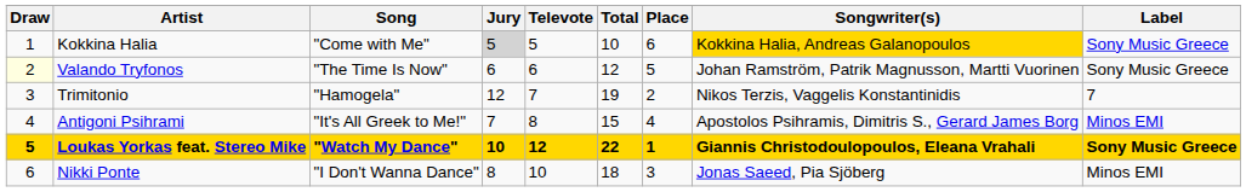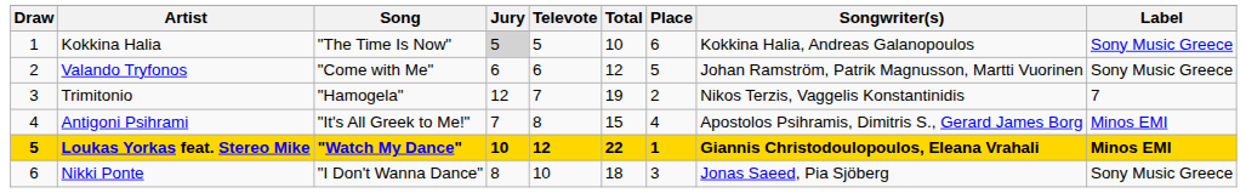Kokkina Halia | Song: "Come with Me" -> "The Time Is Now"
Kokkina Halia | Songwriter(s): gold background -> no background
Valando Tryfonos | Draw: lightyellow background -> no background
Valando Tryfonos | Song: "The Time Is Now" -> "Come with Me"
Loukas Yorkas feat. Stereo Mike | Label: Sony Music Greece -> Minos EMI
Nikki Ponte | Label: Minos EMI -> Sony Music Greece
